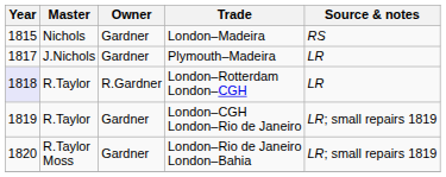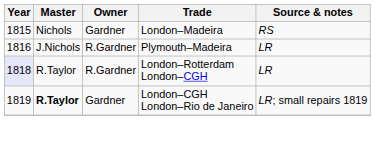Plymouth–Madeira | Year: 1817 -> 1816
Plymouth–Madeira | Owner: Gardner -> R.Gardner
London–CGH London–Rio de Janeiro | Master: normal -> bold
- row: 1820 | R.Taylor Moss | Gardner | London–Rio de Janeiro London–Bahia | LR; small repairs 1819
